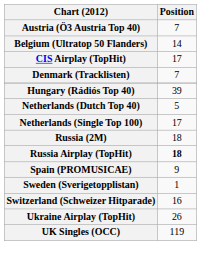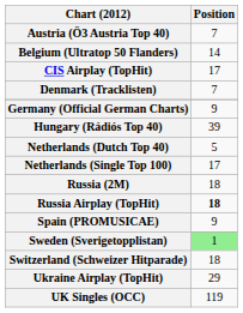+ row: Germany (Official German Charts) | 9
Sweden (Sverigetopplistan) | Position: no background -> lightgreen background
Switzerland (Schweizer Hitparade) | Position: 16 -> 18
Ukraine Airplay (TopHit) | Position: 26 -> 29
